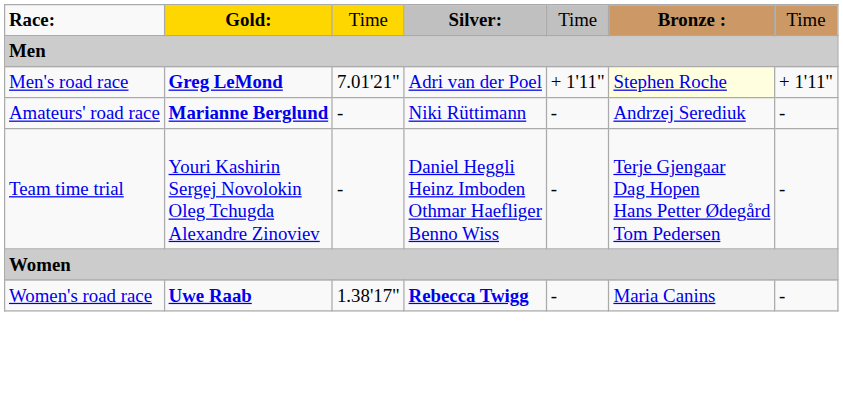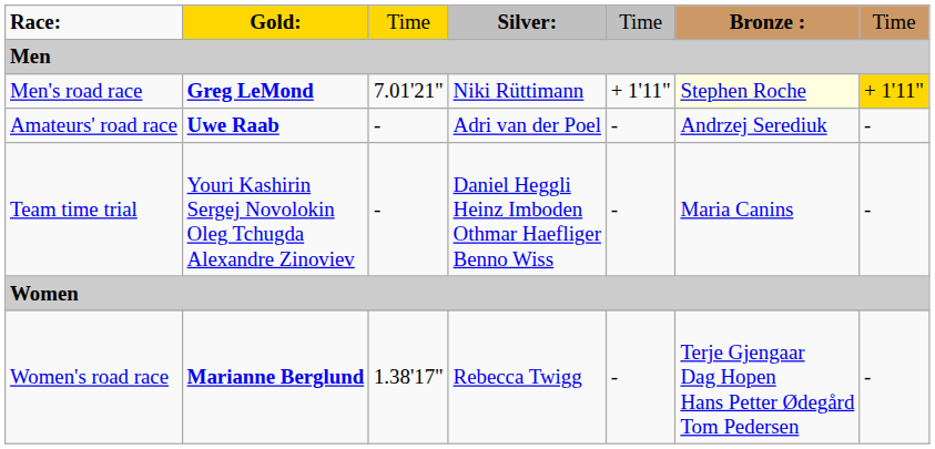Men's road race | column 4: Adri van der Poel -> Niki Rüttimann
Men's road race | column 7: no background -> gold background
Amateurs' road race | column 2: Marianne Berglund -> Uwe Raab
Amateurs' road race | column 4: Niki Rüttimann -> Adri van der Poel
Team time trial | column 6: Terje Gjengaar Dag Hopen Hans Petter Ødegård Tom Pedersen -> Maria Canins
Women's road race | column 2: Uwe Raab -> Marianne Berglund
Women's road race | column 4: bold -> normal
Women's road race | column 6: Maria Canins -> Terje Gjengaar Dag Hopen Hans Petter Ødegård Tom Pedersen
